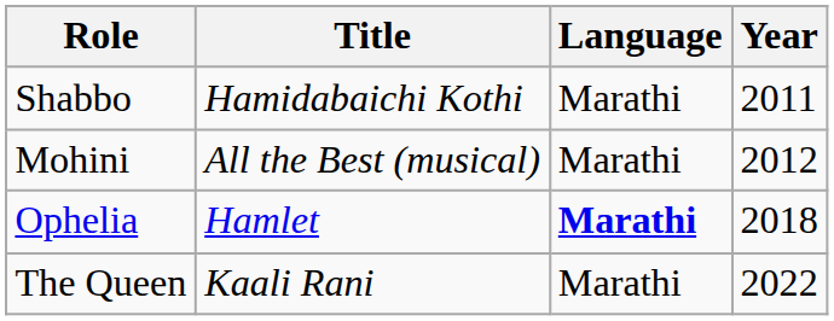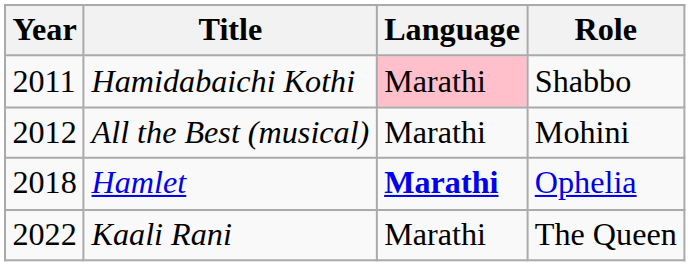columns swapped: Year <-> Role
Hamidabaichi Kothi | Language: no background -> pink background
